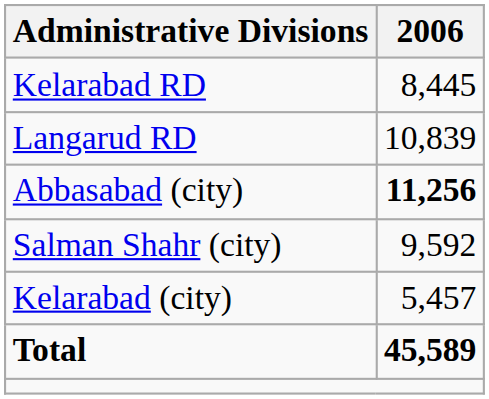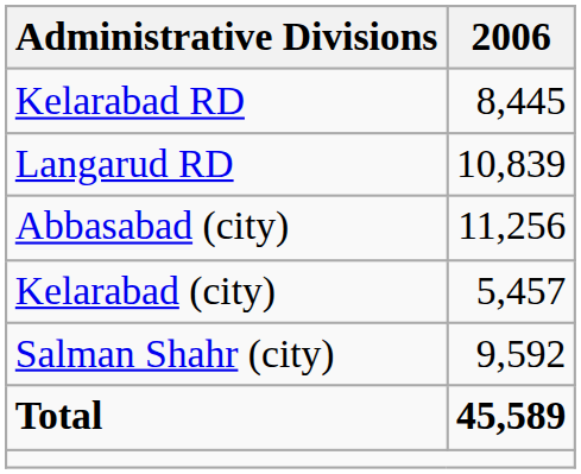Abbasabad (city) | 2006: bold -> normal
rows swapped: Kelarabad (city) <-> Salman Shahr (city)
